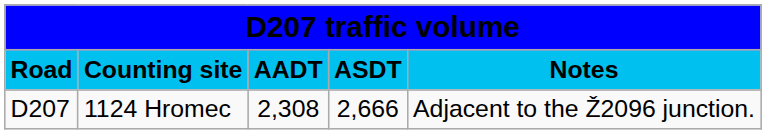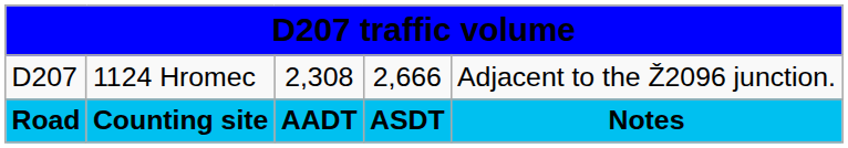rows swapped: Road <-> D207
